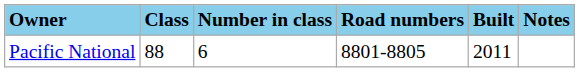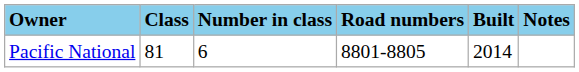Pacific National | Class: 88 -> 81
Pacific National | Built: 2011 -> 2014
